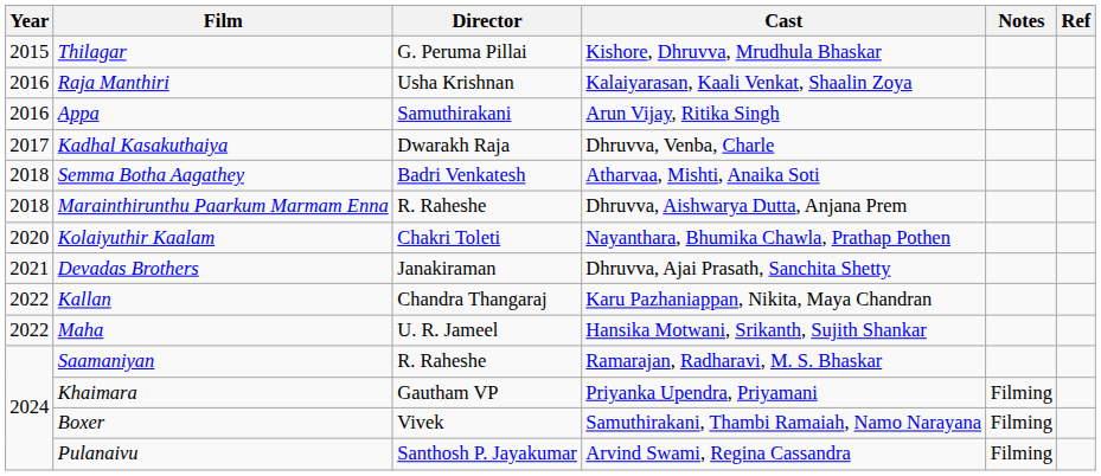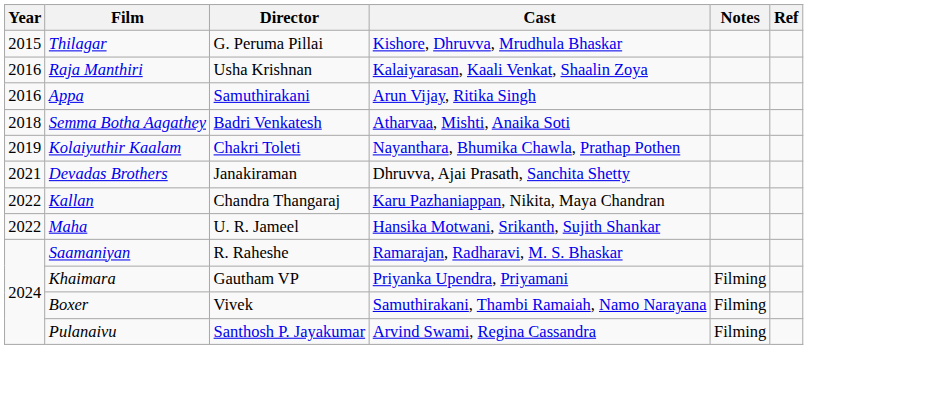- row: 2017 | Kadhal Kasakuthaiya | Dwarakh Raja | Dhruvva, Venba, Charle
- row: 2018 | Marainthirunthu Paarkum Marmam Enna | R. Raheshe | Dhruvva, Aishwarya Dutta, Anjana Prem
Kolaiyuthir Kaalam | Year: 2020 -> 2019
